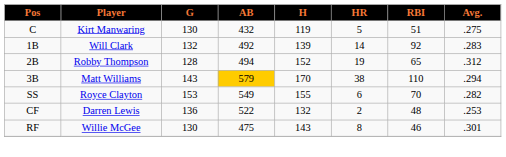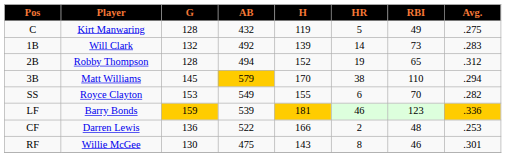C | G: 130 -> 128
C | RBI: 51 -> 49
1B | RBI: 92 -> 73
3B | G: 143 -> 145
+ row: LF | Barry Bonds | 159 | 539 | 181 | 46 | 123 | .336
CF | H: 132 -> 166
